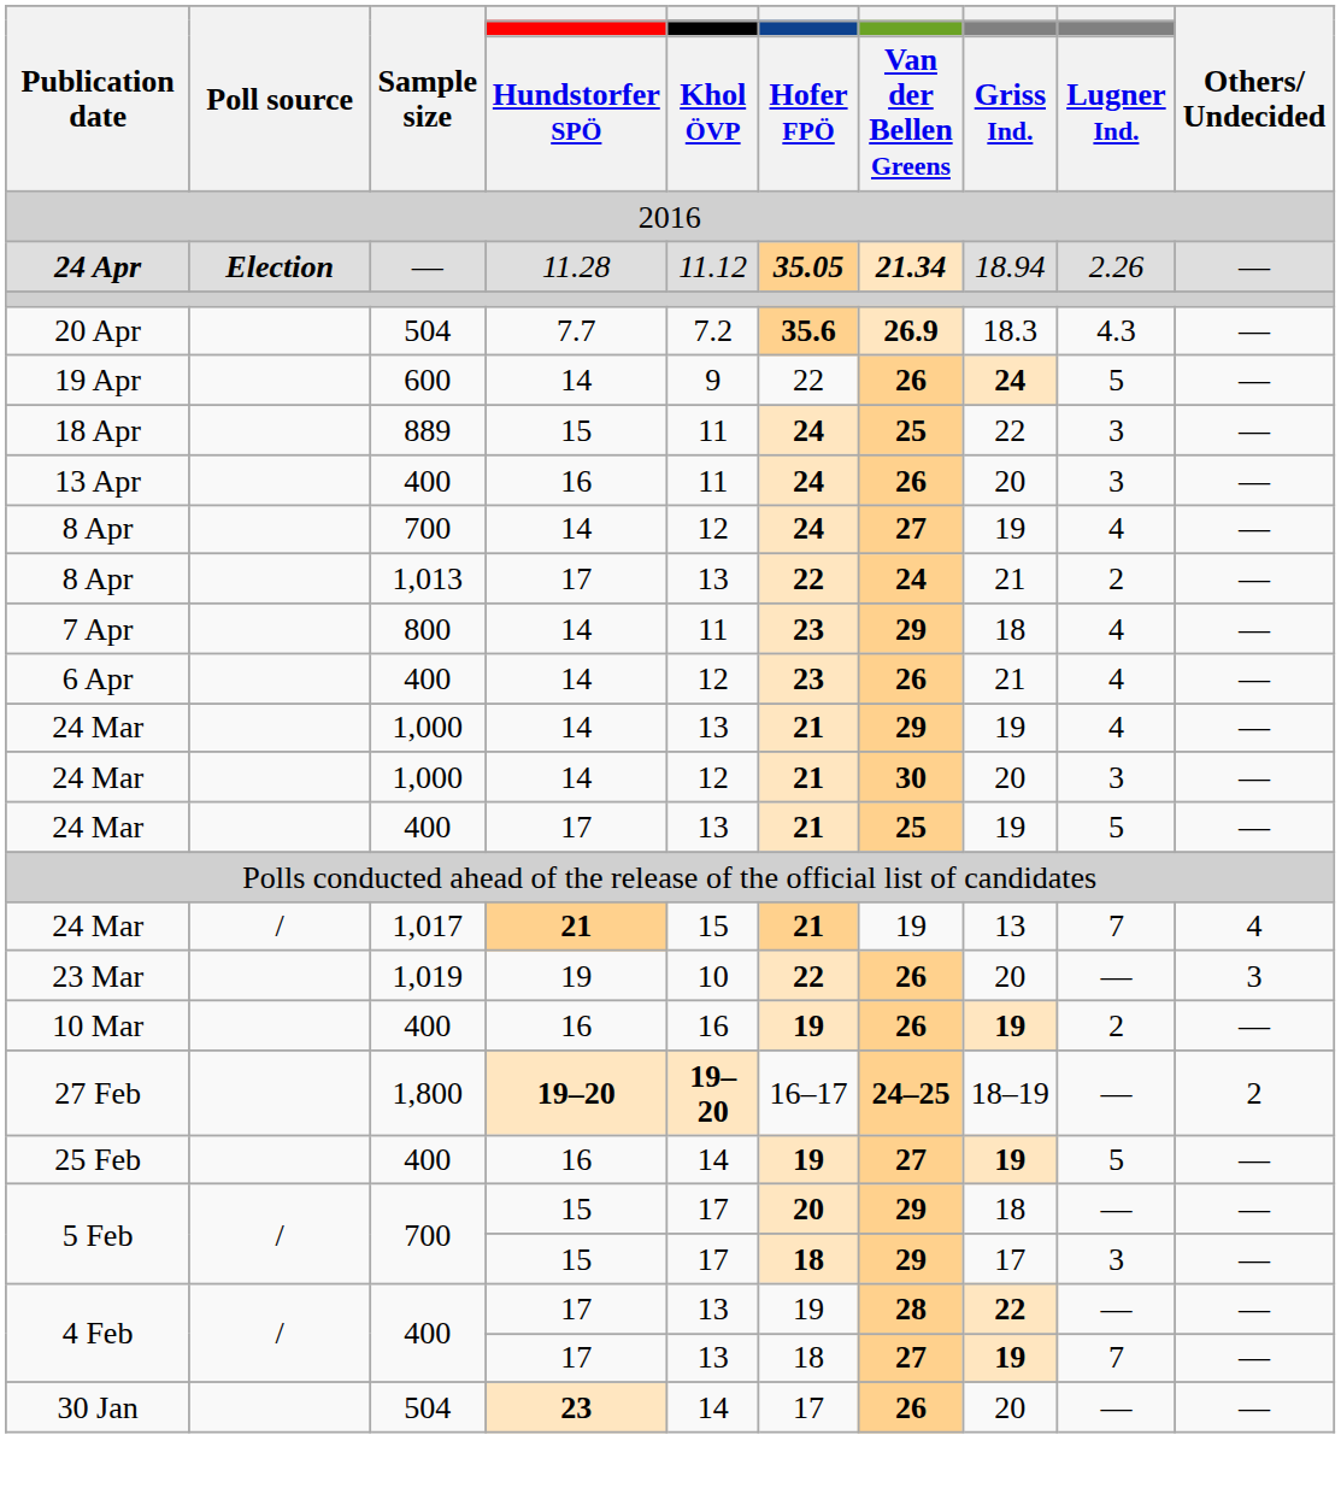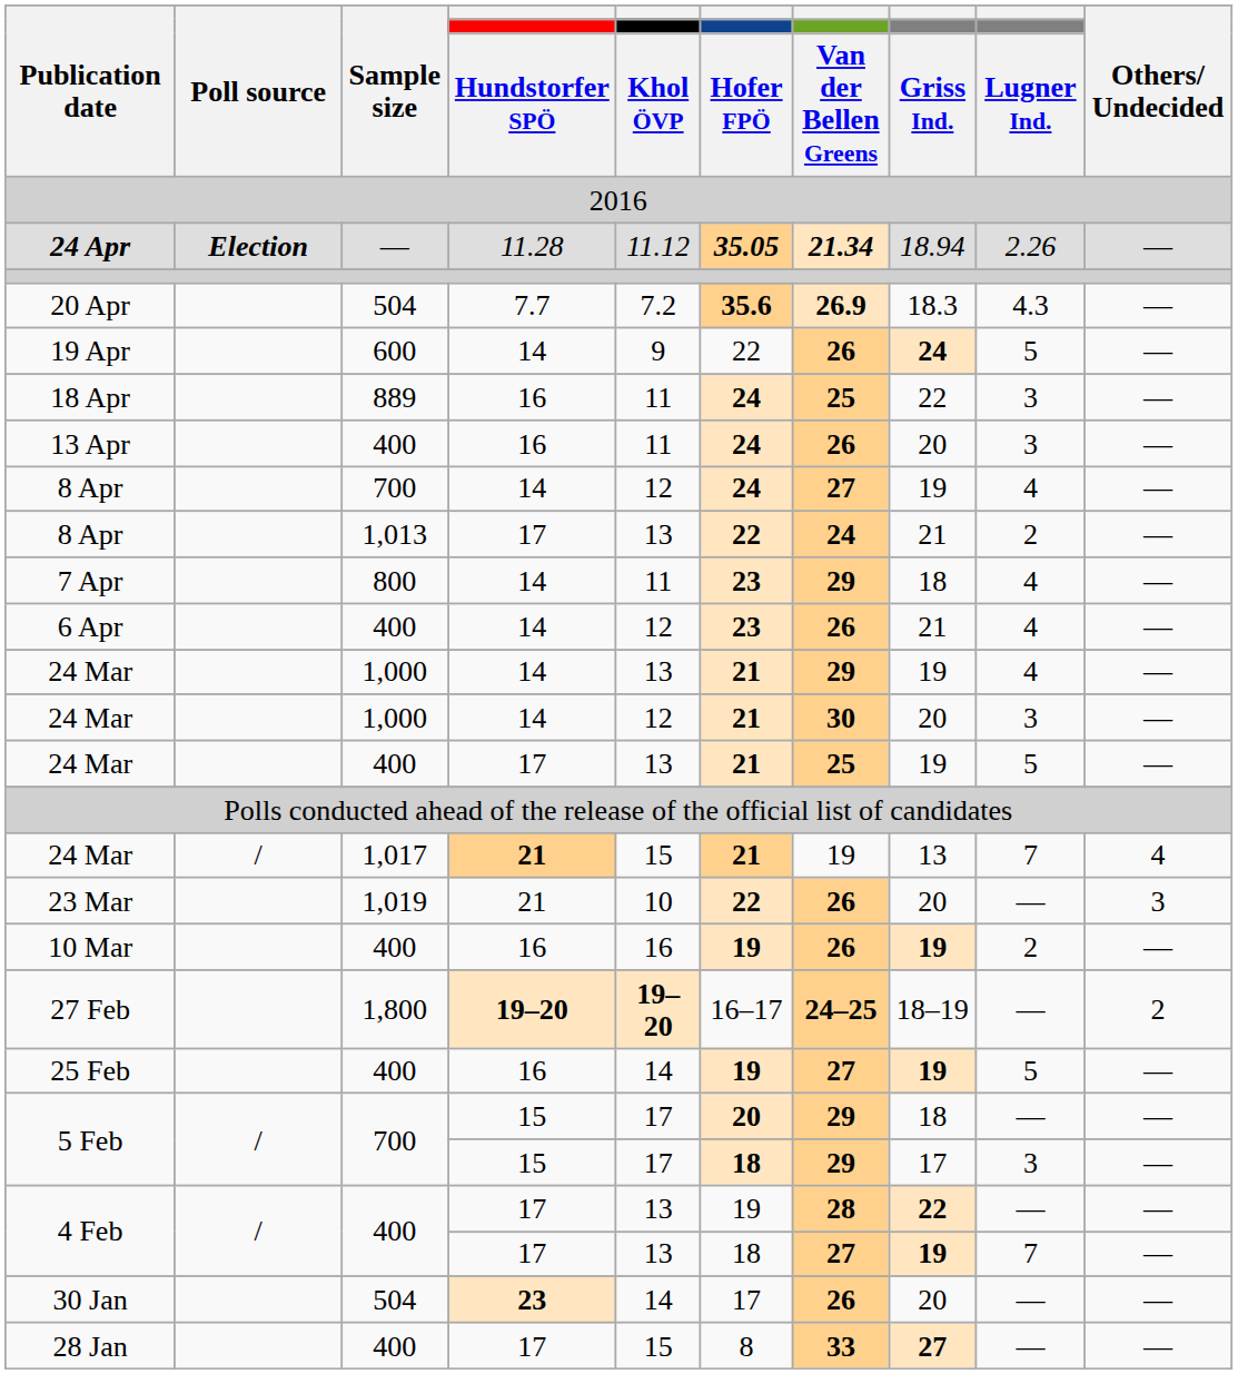18 Apr | column 4: 15 -> 16
23 Mar | column 4: 19 -> 21
+ row: 28 Jan | 400 | 17 | 15 | 8 | 33 | 27 | — | —
